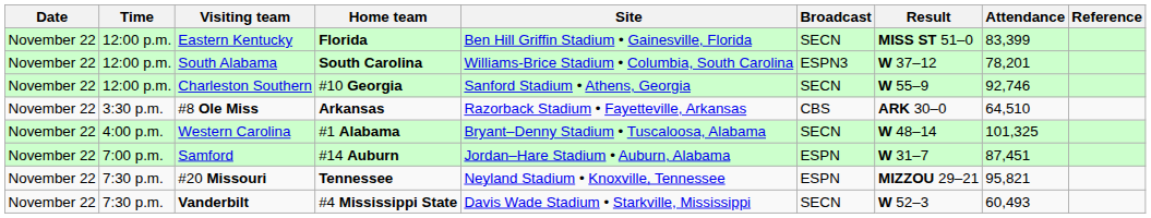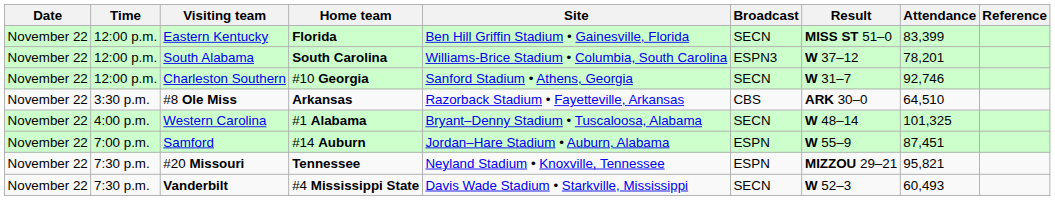Charleston Southern | Result: W 55–9 -> W 31–7
Samford | Result: W 31–7 -> W 55–9
